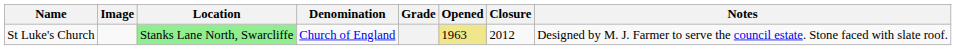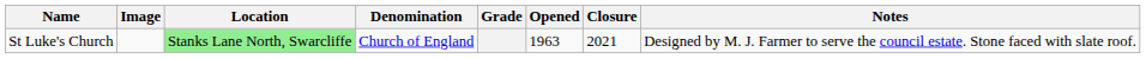St Luke's Church | Opened: khaki background -> no background
St Luke's Church | Closure: 2012 -> 2021
